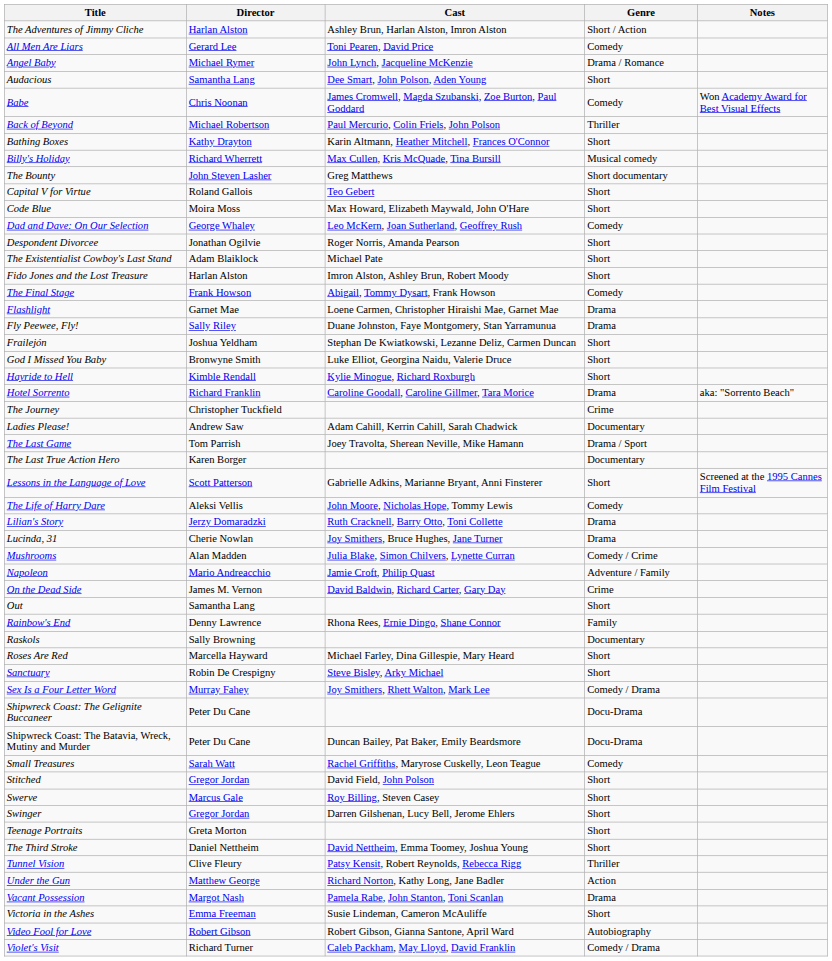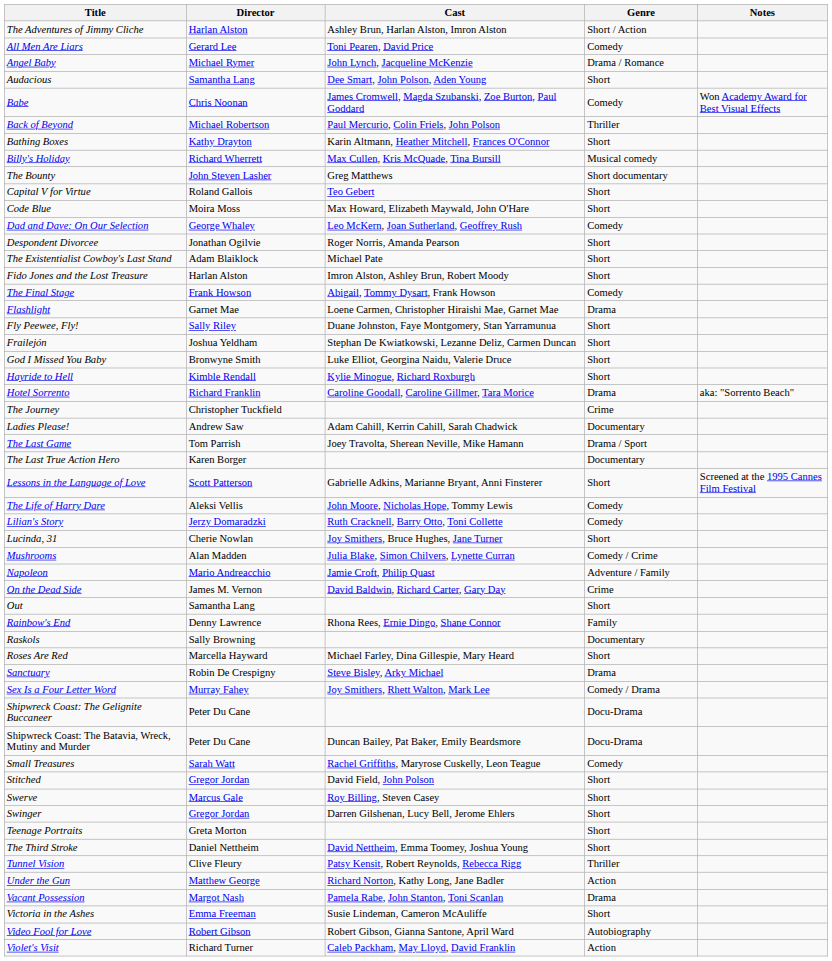Fly Peewee, Fly! | Genre: Drama -> Short
Lilian's Story | Genre: Drama -> Comedy
Lucinda, 31 | Genre: Drama -> Short
Sanctuary | Genre: Short -> Drama
Violet's Visit | Genre: Comedy / Drama -> Action
